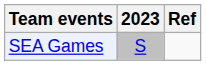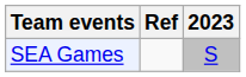columns swapped: 2023 <-> Ref
